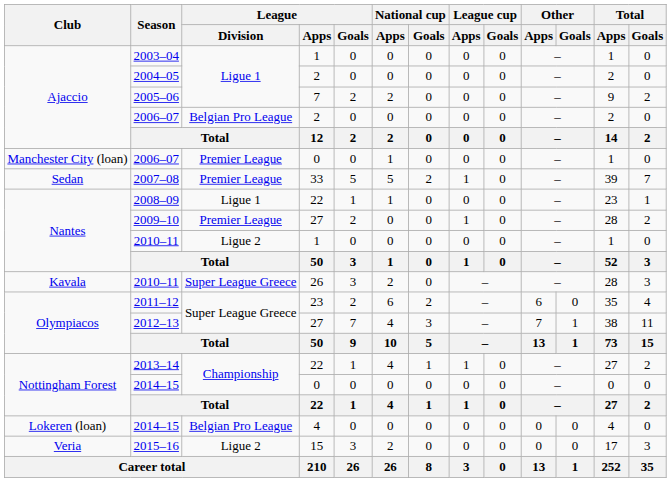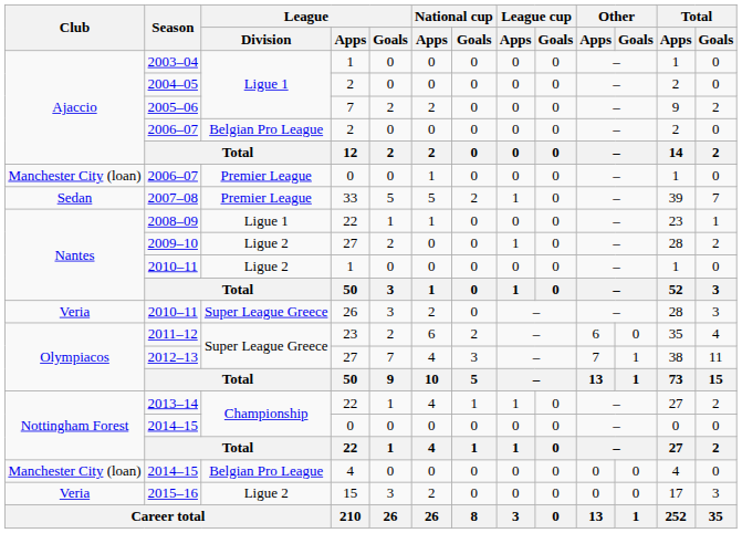2009–10 | League / Division: Premier League -> Ligue 2
2010–11 / 26 | Club: Kavala -> Veria
2014–15 / 4 | Club: Lokeren (loan) -> Manchester City (loan)
